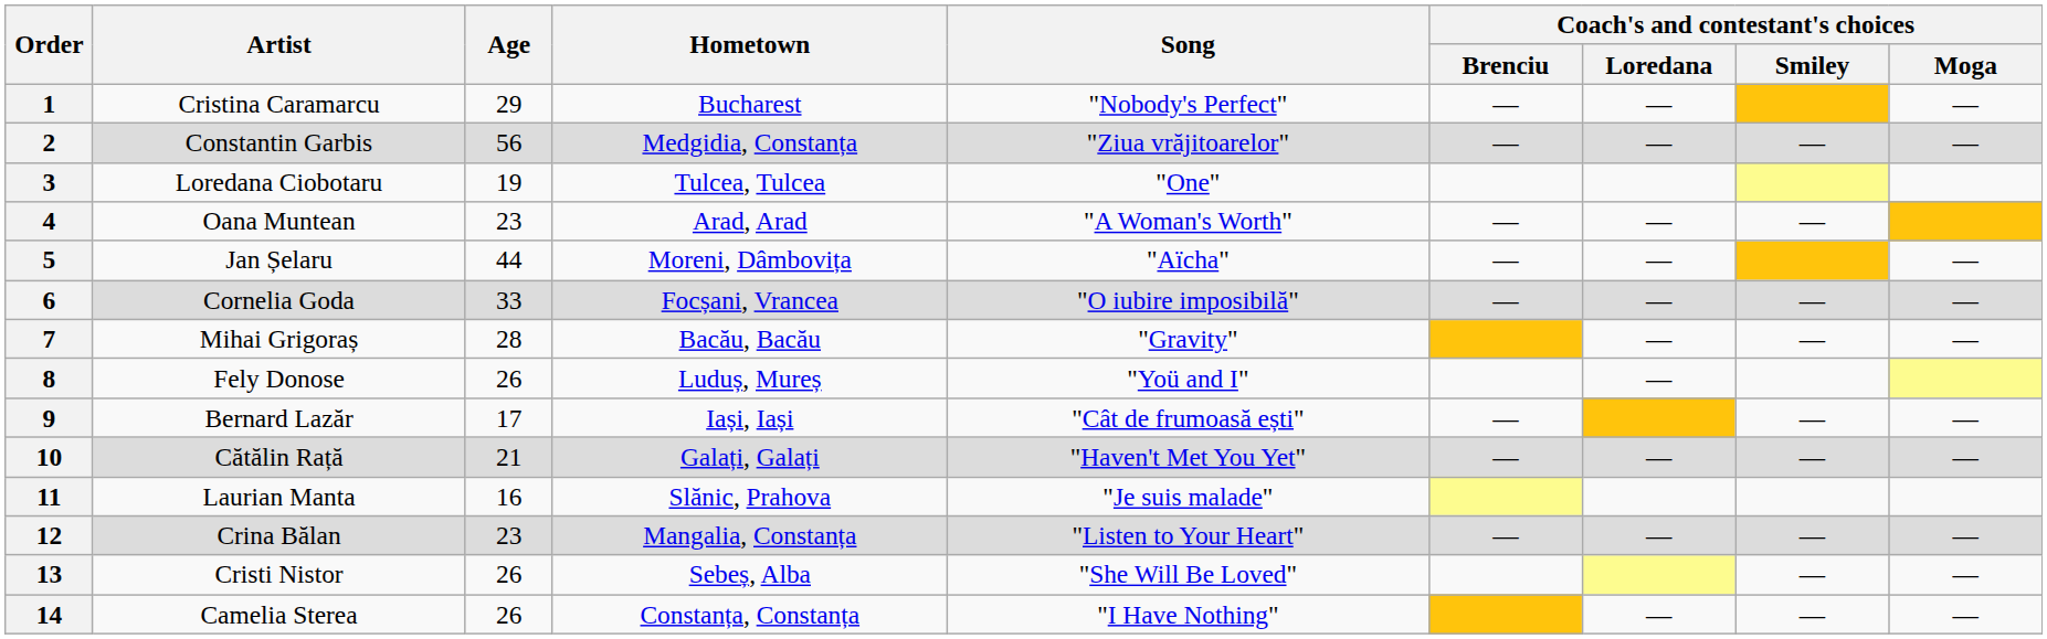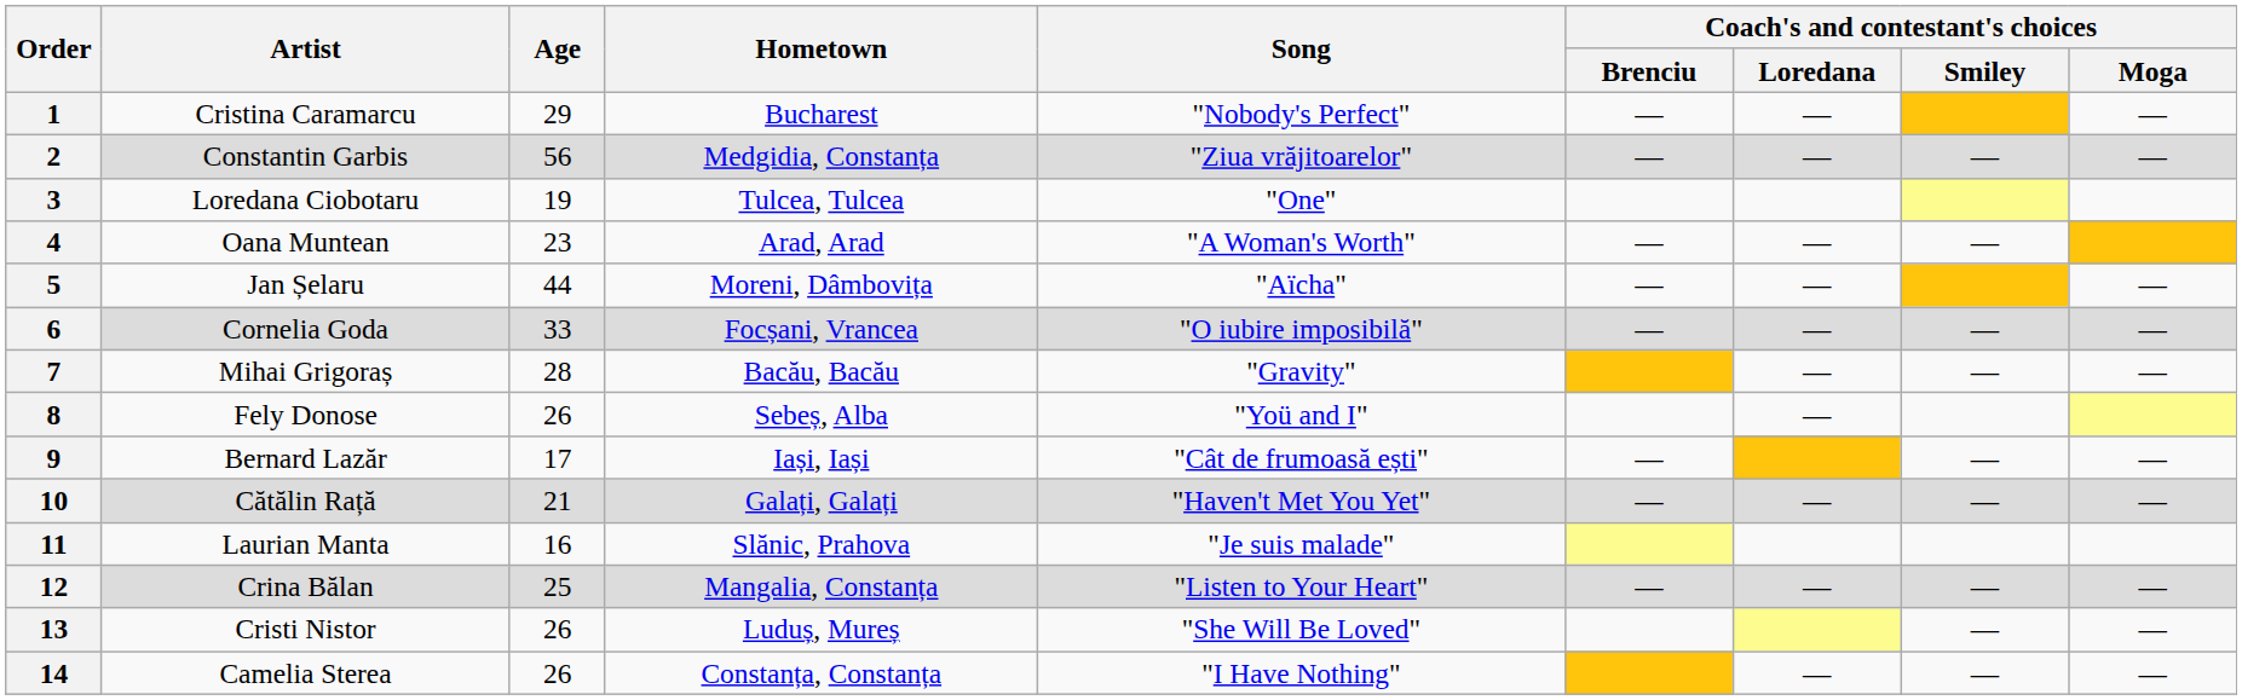8 | Hometown: Luduș, Mureș -> Sebeș, Alba
12 | Age: 23 -> 25
13 | Hometown: Sebeș, Alba -> Luduș, Mureș
